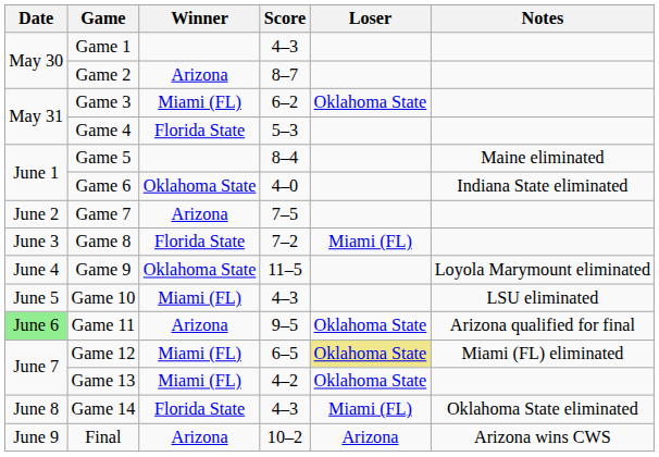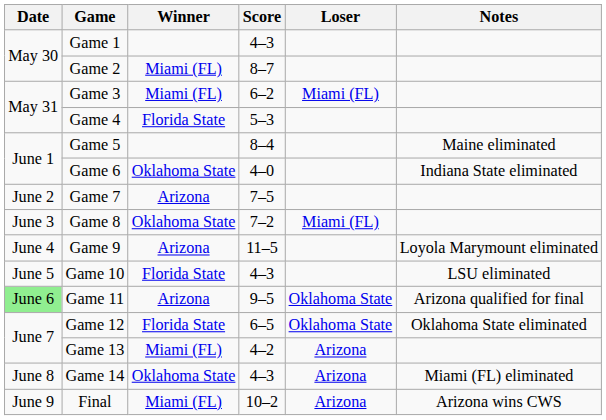Game 2 | Winner: Arizona -> Miami (FL)
Game 3 | Loser: Oklahoma State -> Miami (FL)
Game 8 | Winner: Florida State -> Oklahoma State
Game 9 | Winner: Oklahoma State -> Arizona
Game 10 | Winner: Miami (FL) -> Florida State
Game 12 | Winner: Miami (FL) -> Florida State
Game 12 | Loser: khaki background -> no background
Game 12 | Notes: Miami (FL) eliminated -> Oklahoma State eliminated
Game 13 | Loser: Oklahoma State -> Arizona
Game 14 | Winner: Florida State -> Oklahoma State
Game 14 | Loser: Miami (FL) -> Arizona
Game 14 | Notes: Oklahoma State eliminated -> Miami (FL) eliminated
Final | Winner: Arizona -> Miami (FL)
